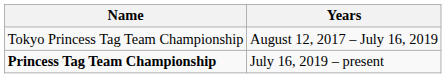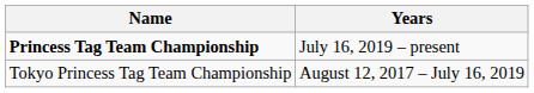rows swapped: Tokyo Princess Tag Team Championship <-> Princess Tag Team Championship
